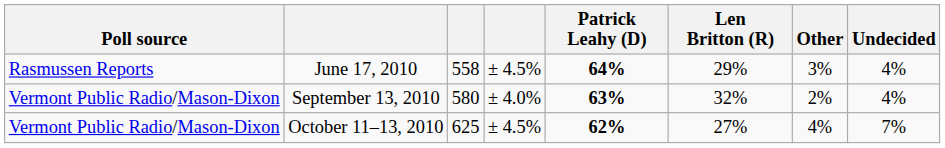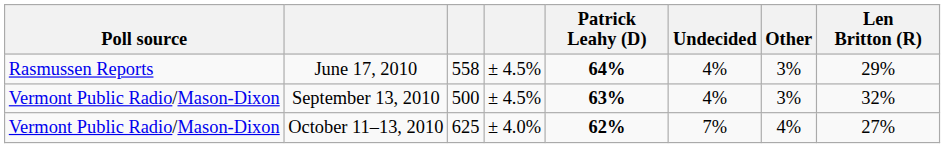columns swapped: Len Britton (R) <-> Undecided
September 13, 2010 | column 3: 580 -> 500
September 13, 2010 | column 4: ± 4.0% -> ± 4.5%
September 13, 2010 | Other: 2% -> 3%
October 11–13, 2010 | column 4: ± 4.5% -> ± 4.0%
